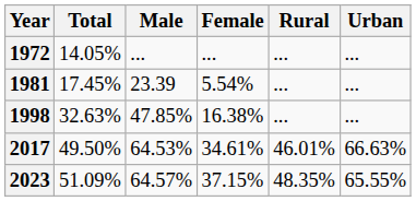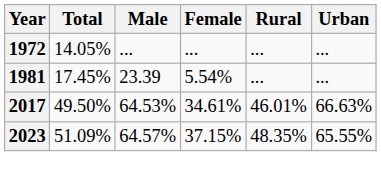- row: 1998 | 32.63% | 47.85% | 16.38% | ... | ...
